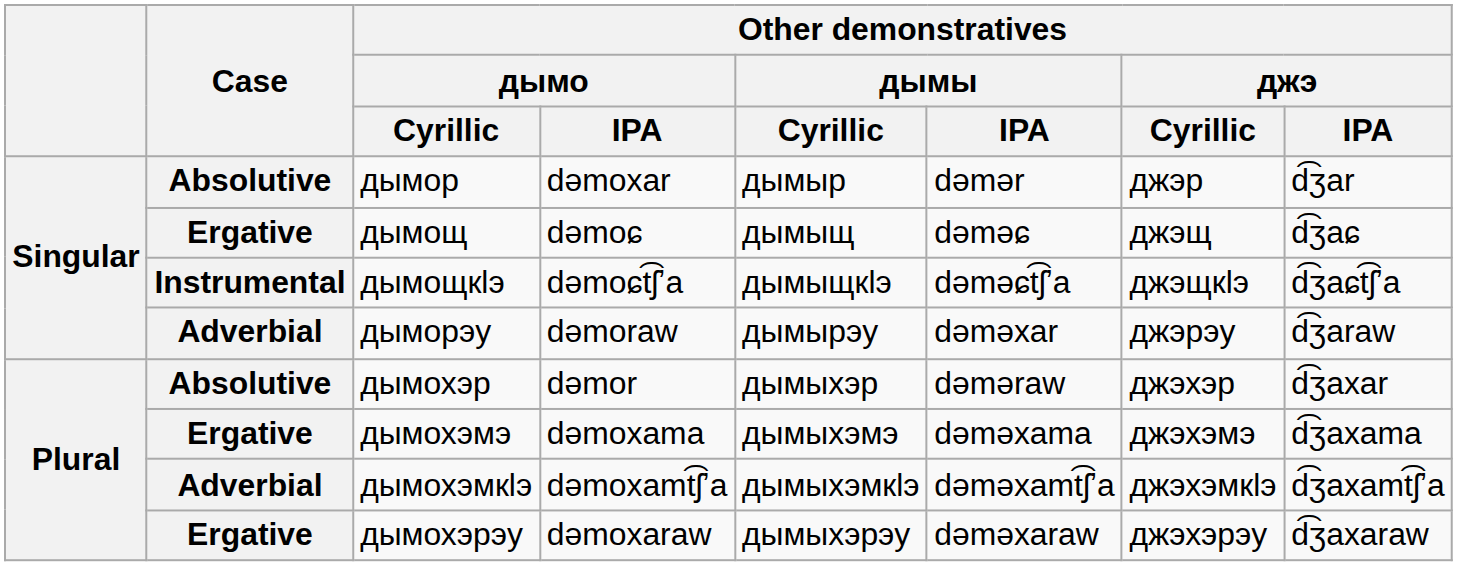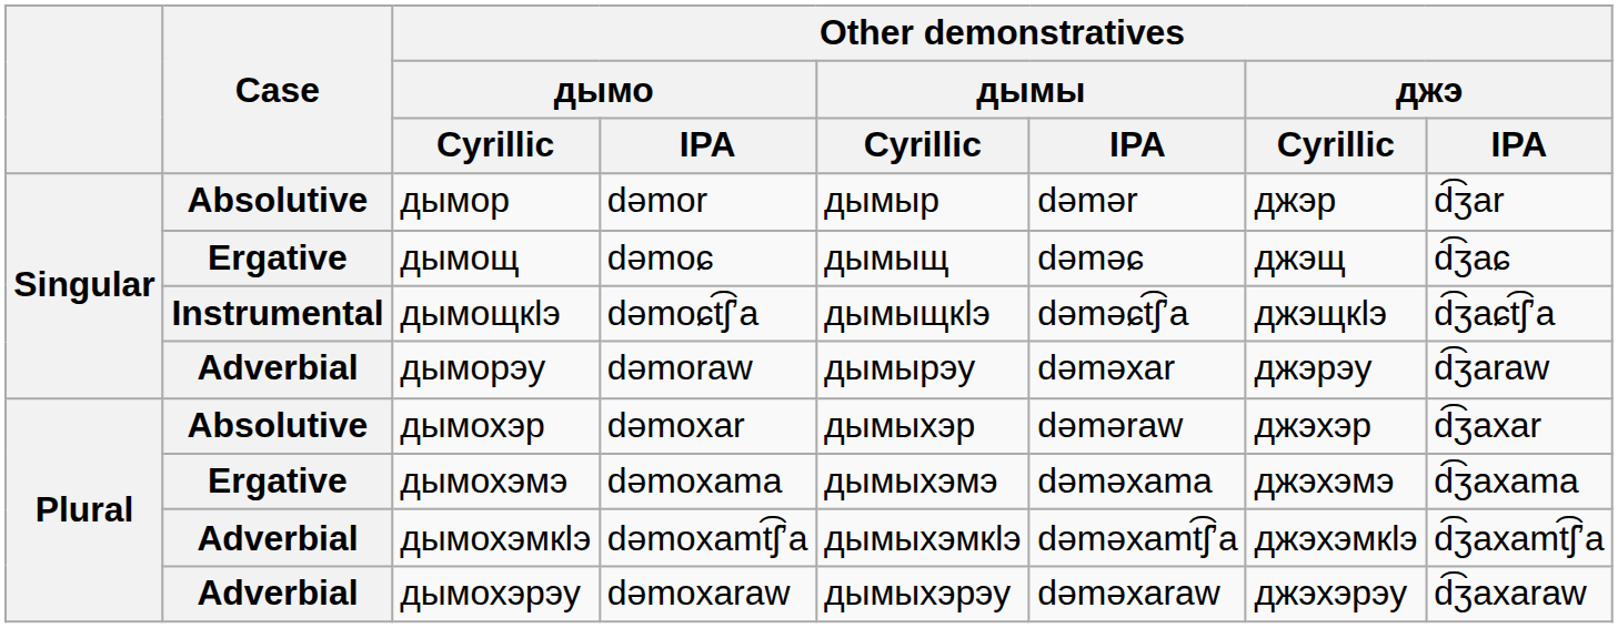дымор | Other demonstratives / дымо / IPA: dəmoxar -> dəmor
дымохэр | Other demonstratives / дымо / IPA: dəmor -> dəmoxar
дымохэрэу | Case: Ergative -> Adverbial
